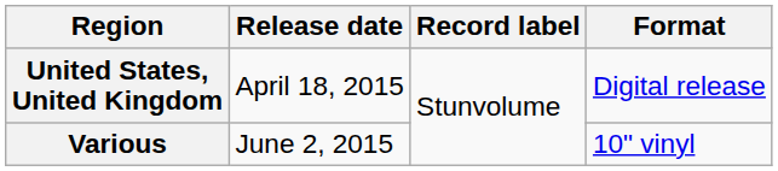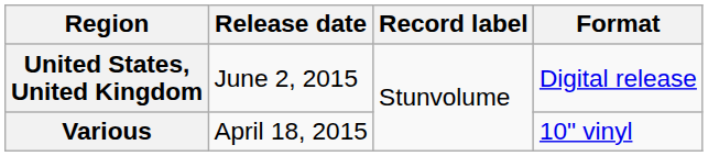United States, United Kingdom | Release date: April 18, 2015 -> June 2, 2015
Various | Release date: June 2, 2015 -> April 18, 2015
